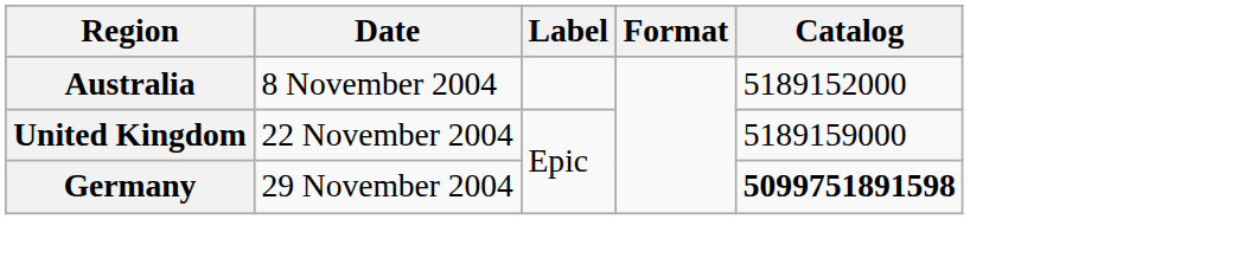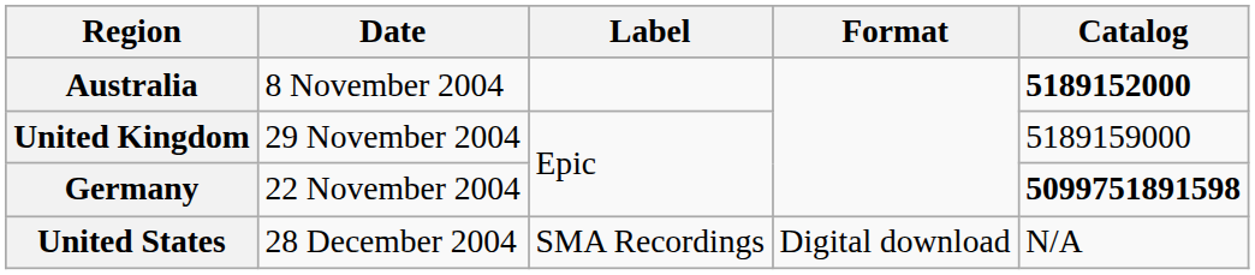Australia | Catalog: normal -> bold
United Kingdom | Date: 22 November 2004 -> 29 November 2004
Germany | Date: 29 November 2004 -> 22 November 2004
+ row: United States | 28 December 2004 | SMA Recordings | Digital download | N/A
